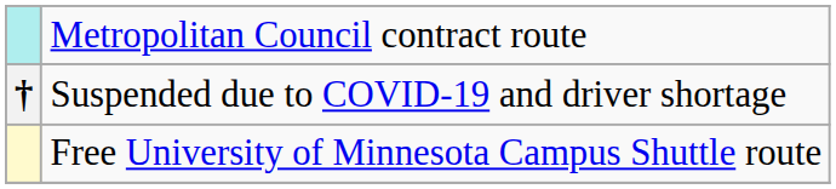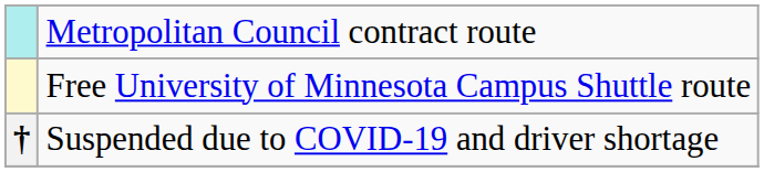rows swapped: Free University of Minnesota Campus Shuttle route <-> Suspended due to COVID-19 and driver shortage
